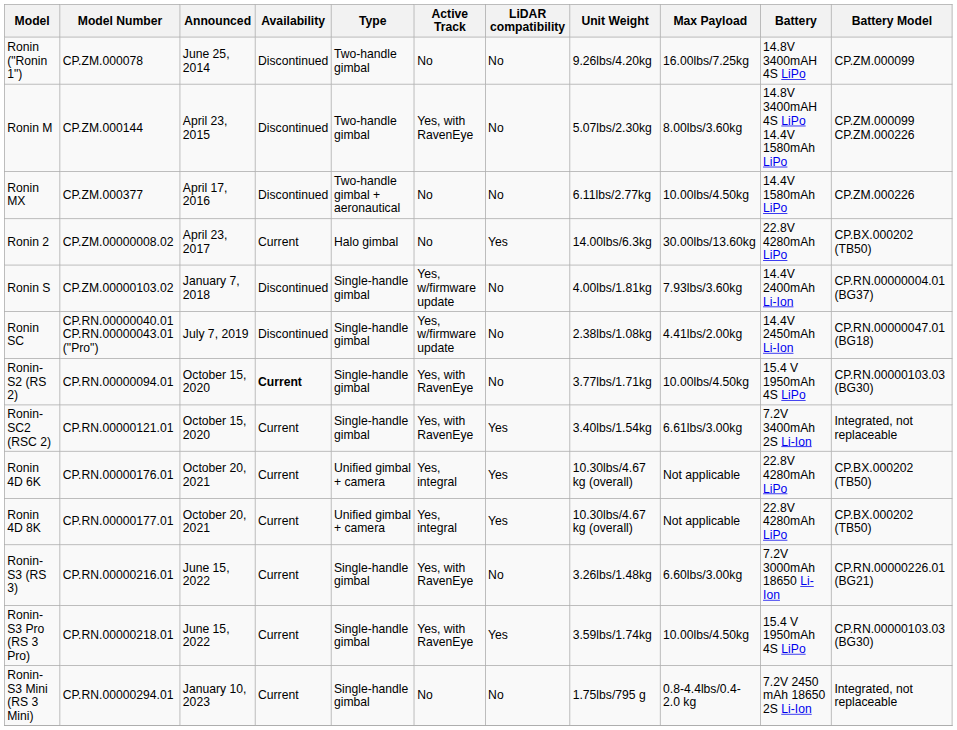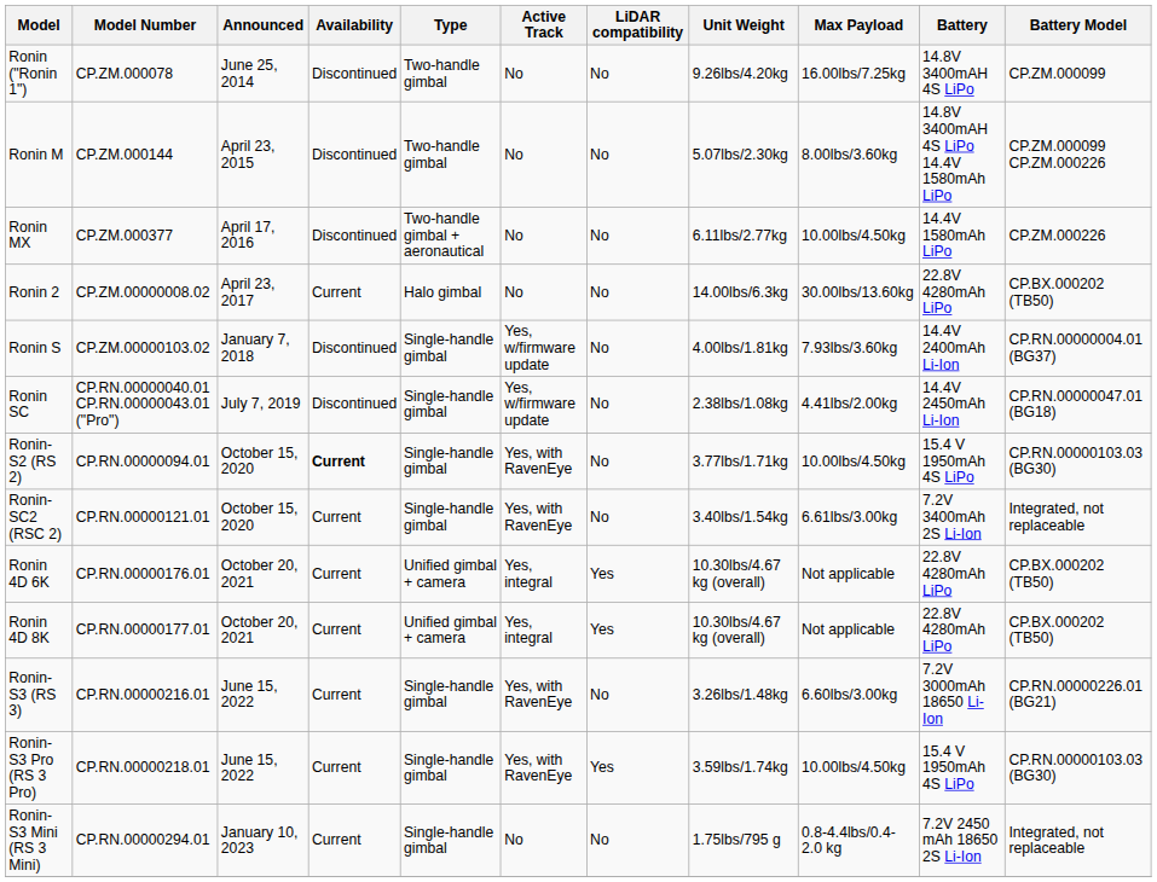Ronin M | Active Track: Yes, with RavenEye -> No
Ronin 2 | LiDAR compatibility: Yes -> No
Ronin-SC2 (RSC 2) | LiDAR compatibility: Yes -> No
